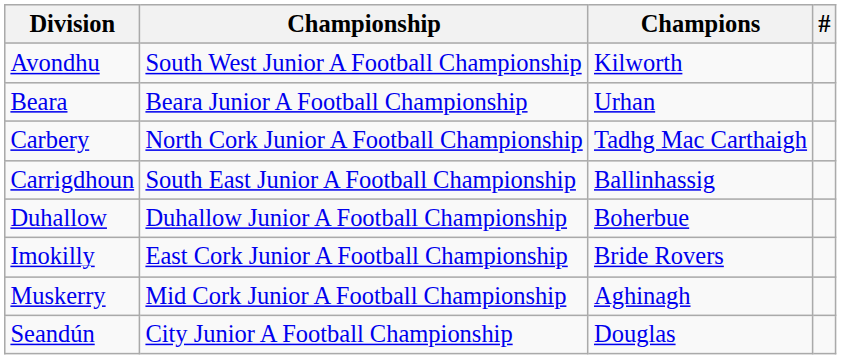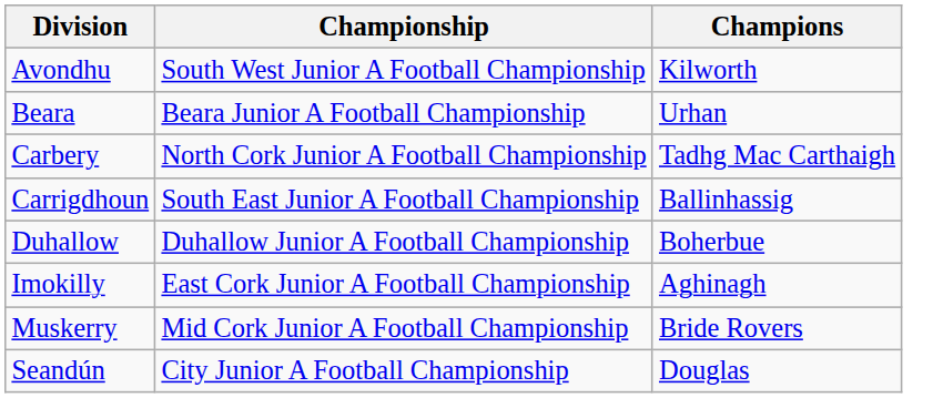- column: #
Imokilly | Champions: Bride Rovers -> Aghinagh
Muskerry | Champions: Aghinagh -> Bride Rovers
